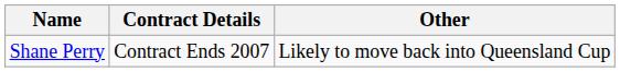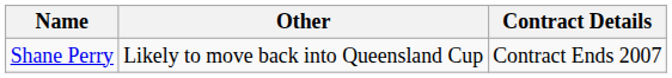columns swapped: Contract Details <-> Other
